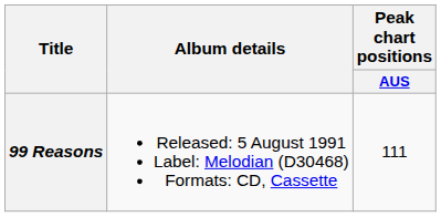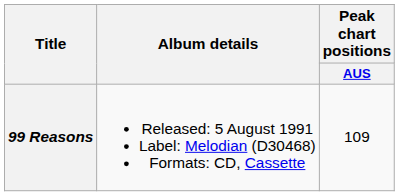99 Reasons | Peak chart positions / AUS: 111 -> 109
